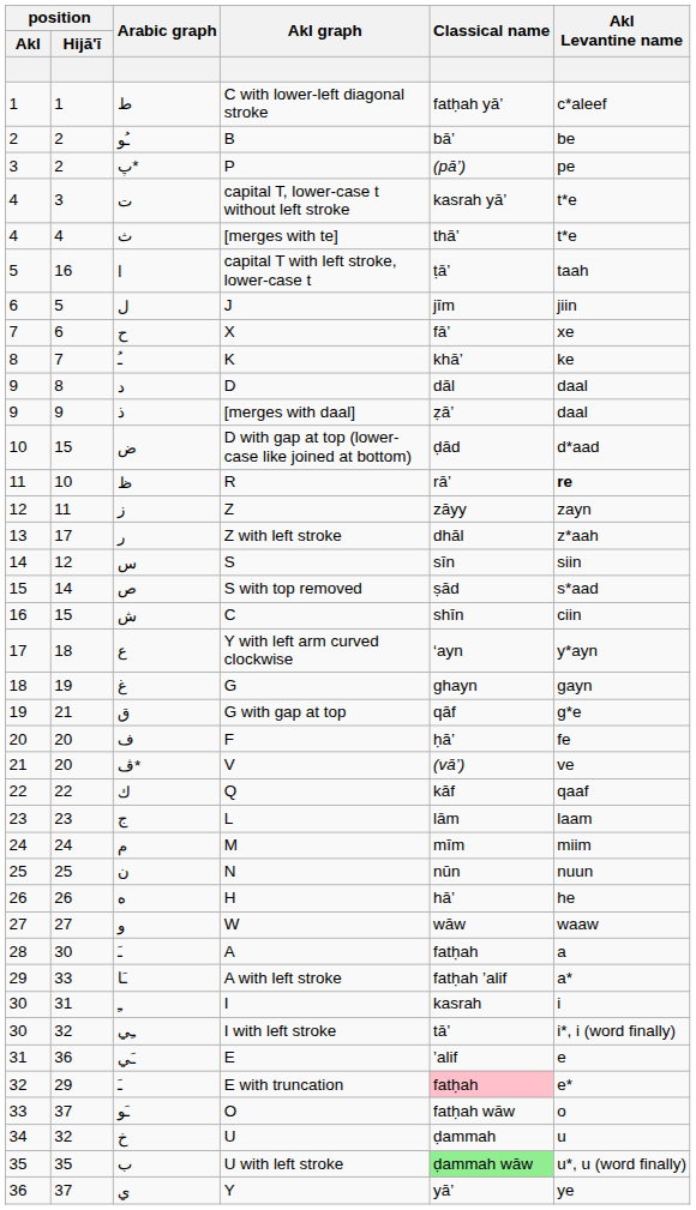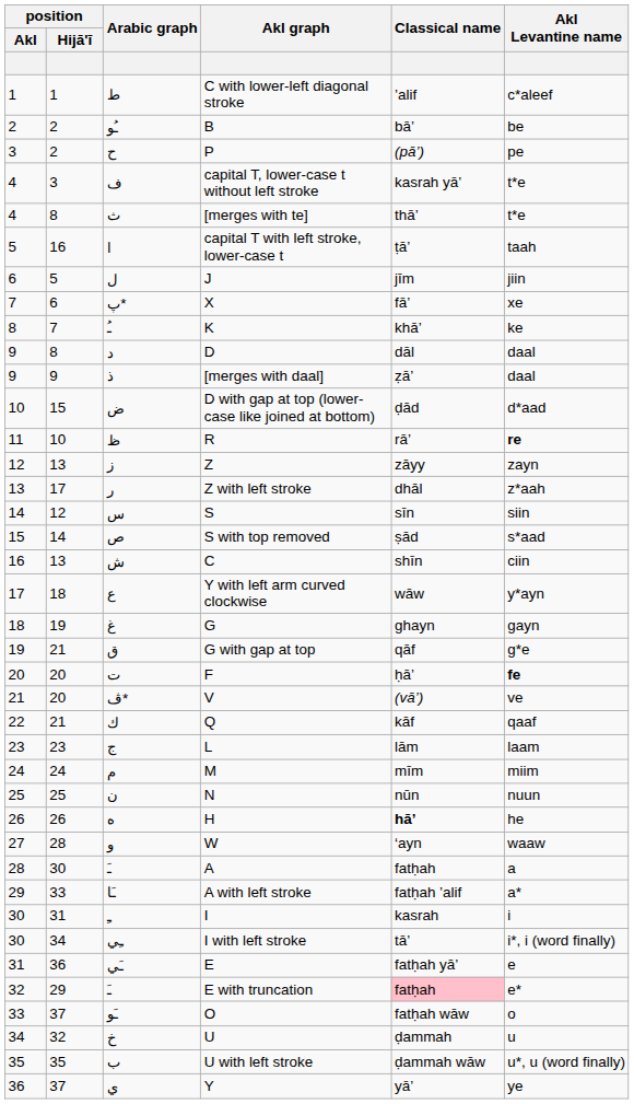C with lower-left diagonal stroke | Classical name: fatḥah yā’ -> ’alif
P | Arabic graph: پ* -> ح
capital T, lower-case t without left stroke | Arabic graph: ت -> ف
[merges with te] | position / Hijā'ī: 4 -> 8
X | Arabic graph: ح -> پ*
Z | position / Hijā'ī: 11 -> 13
C | position / Hijā'ī: 15 -> 13
Y with left arm curved clockwise | Classical name: ‘ayn -> wāw
F | Arabic graph: ف -> ت
F | Akl Levantine name: normal -> bold
Q | position / Hijā'ī: 22 -> 21
H | Classical name: normal -> bold
W | position / Hijā'ī: 27 -> 28
W | Classical name: wāw -> ‘ayn
I with left stroke | position / Hijā'ī: 32 -> 34
E | Classical name: ’alif -> fatḥah yā’
U with left stroke | Classical name: lightgreen background -> no background
